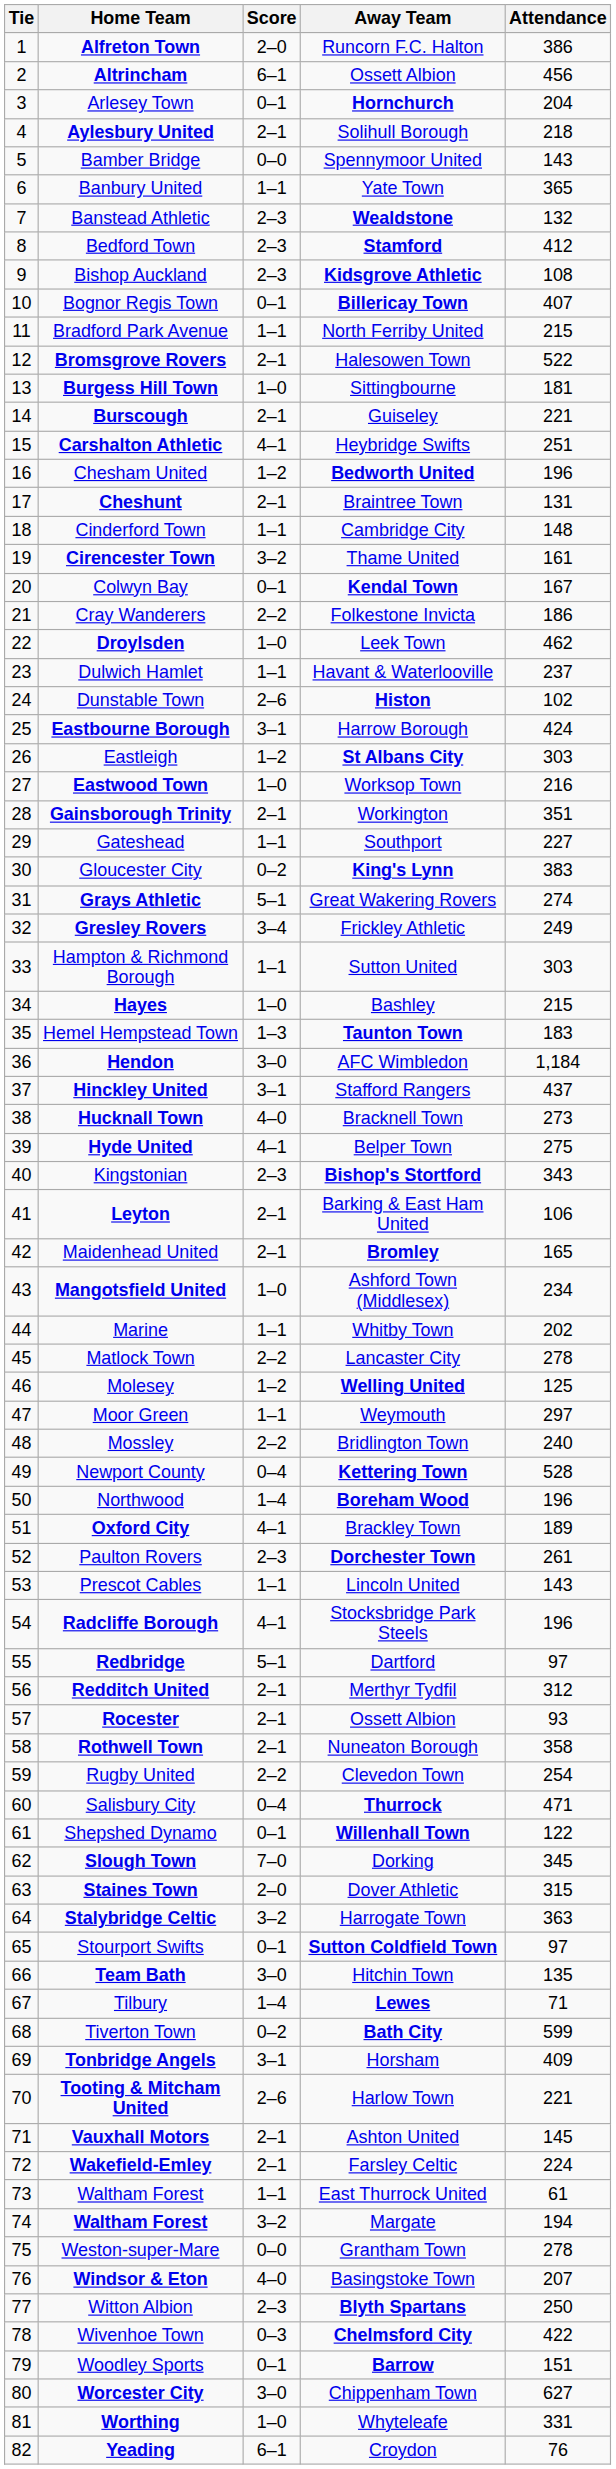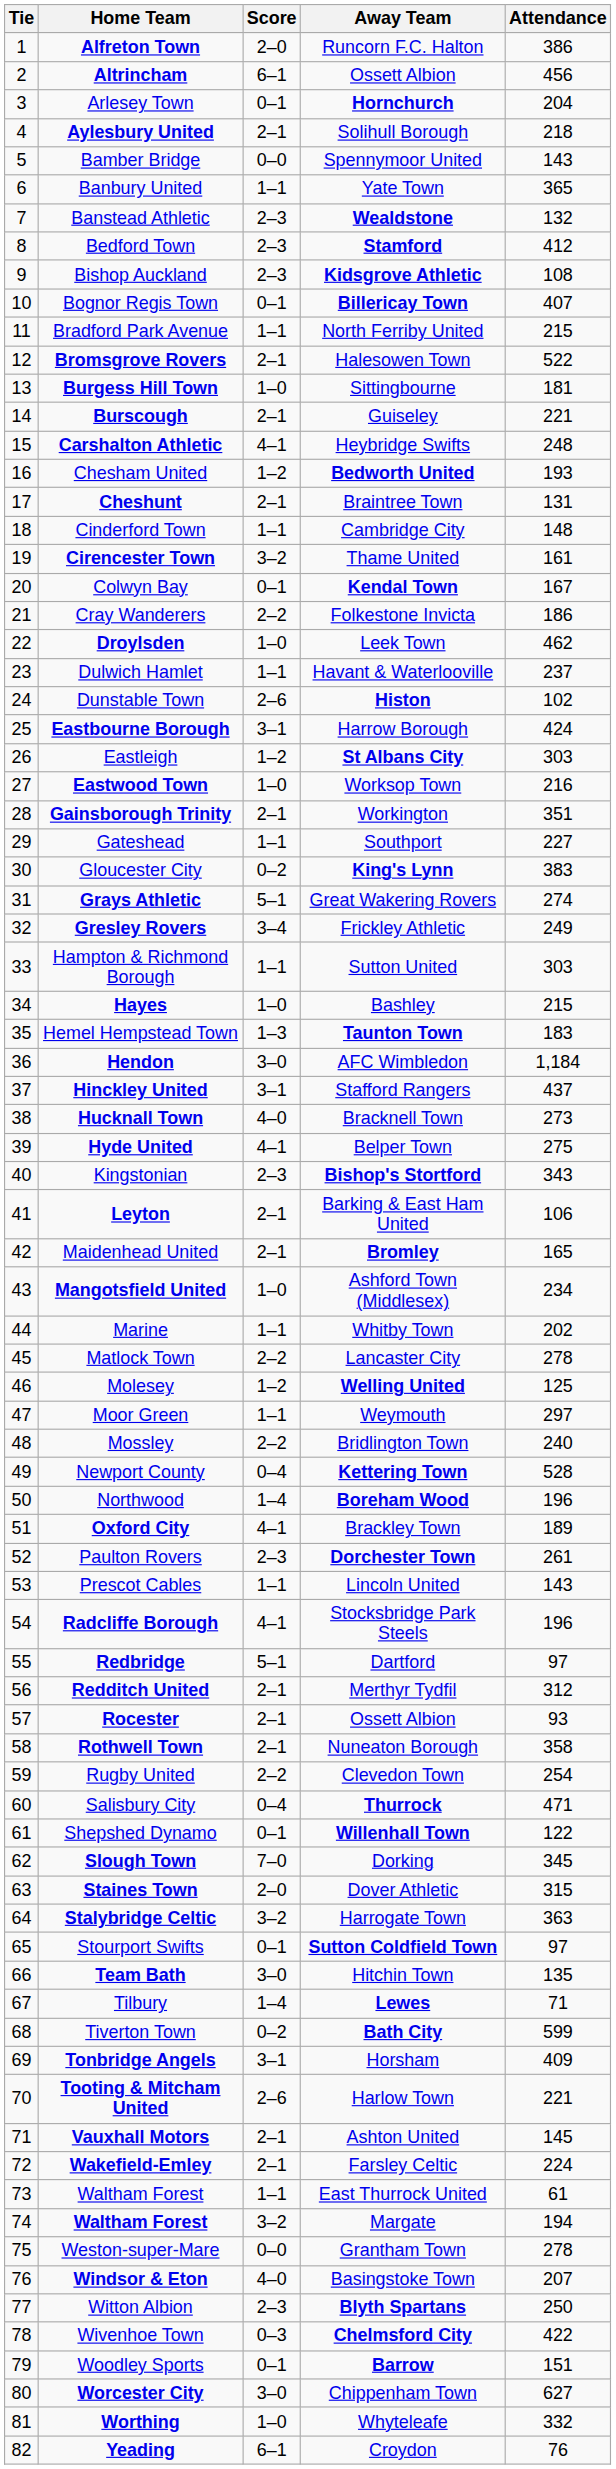Carshalton Athletic | Attendance: 251 -> 248
Chesham United | Attendance: 196 -> 193
Worthing | Attendance: 331 -> 332
